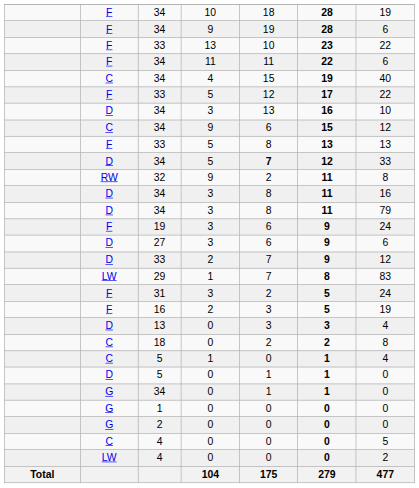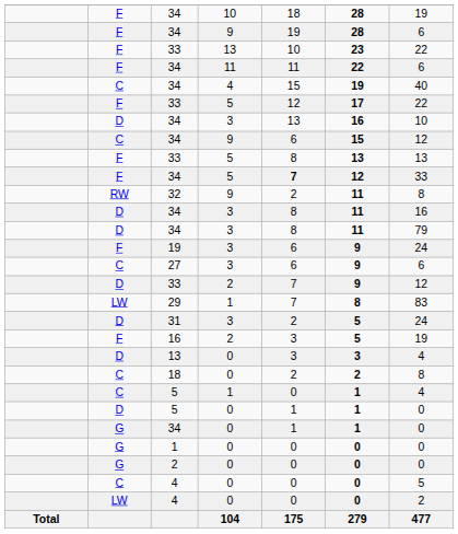34 / 5 | column 2: D -> F
27 | column 2: D -> C
31 | column 2: F -> D
